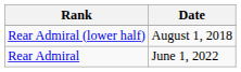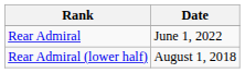rows swapped: Rear Admiral (lower half) <-> Rear Admiral
